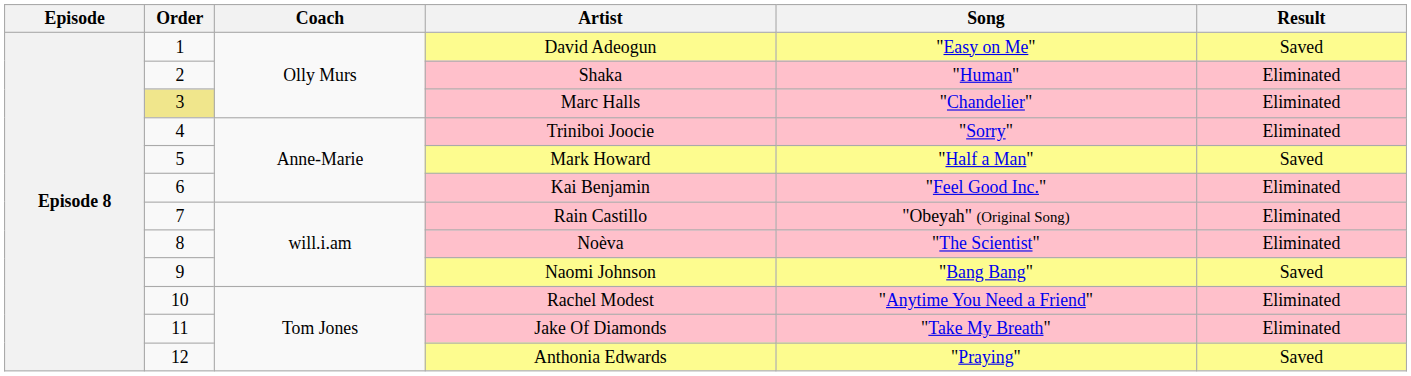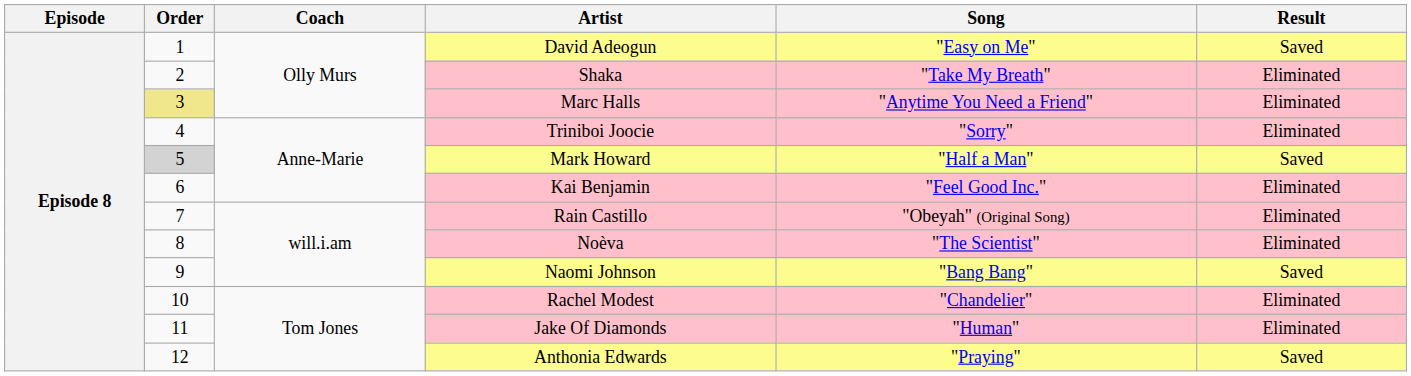Shaka | Song: "Human" -> "Take My Breath"
Marc Halls | Song: "Chandelier" -> "Anytime You Need a Friend"
Mark Howard | Order: no background -> lightgrey background
Rachel Modest | Song: "Anytime You Need a Friend" -> "Chandelier"
Jake Of Diamonds | Song: "Take My Breath" -> "Human"
